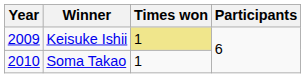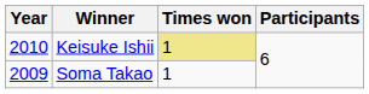Keisuke Ishii | Year: 2009 -> 2010
Soma Takao | Year: 2010 -> 2009
